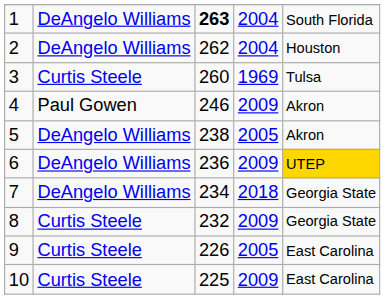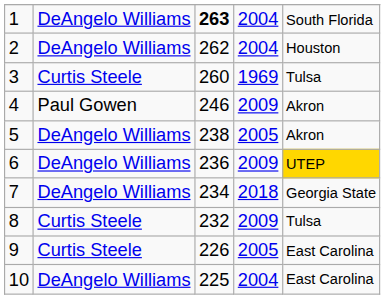8 | column 5: Georgia State -> Tulsa
10 | column 2: Curtis Steele -> DeAngelo Williams
10 | column 4: 2009 -> 2004
